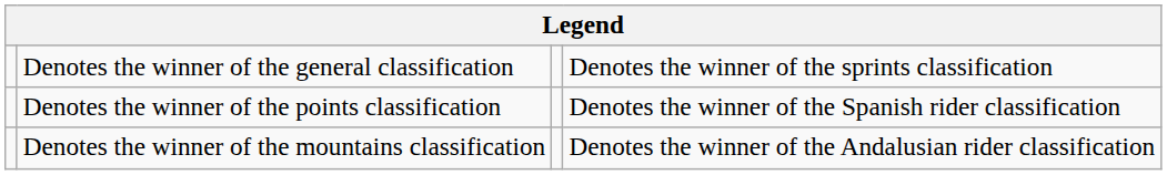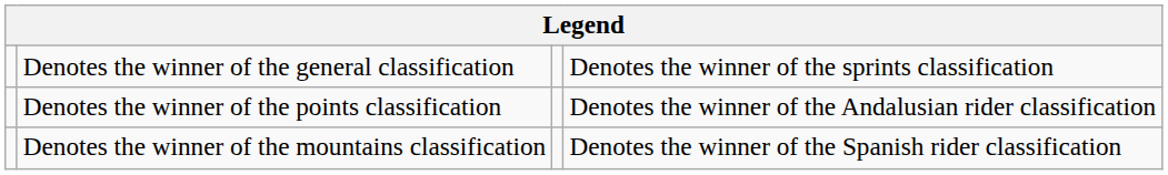Denotes the winner of the points classification | column 4: Denotes the winner of the Spanish rider classification -> Denotes the winner of the Andalusian rider classification
Denotes the winner of the mountains classification | column 4: Denotes the winner of the Andalusian rider classification -> Denotes the winner of the Spanish rider classification
